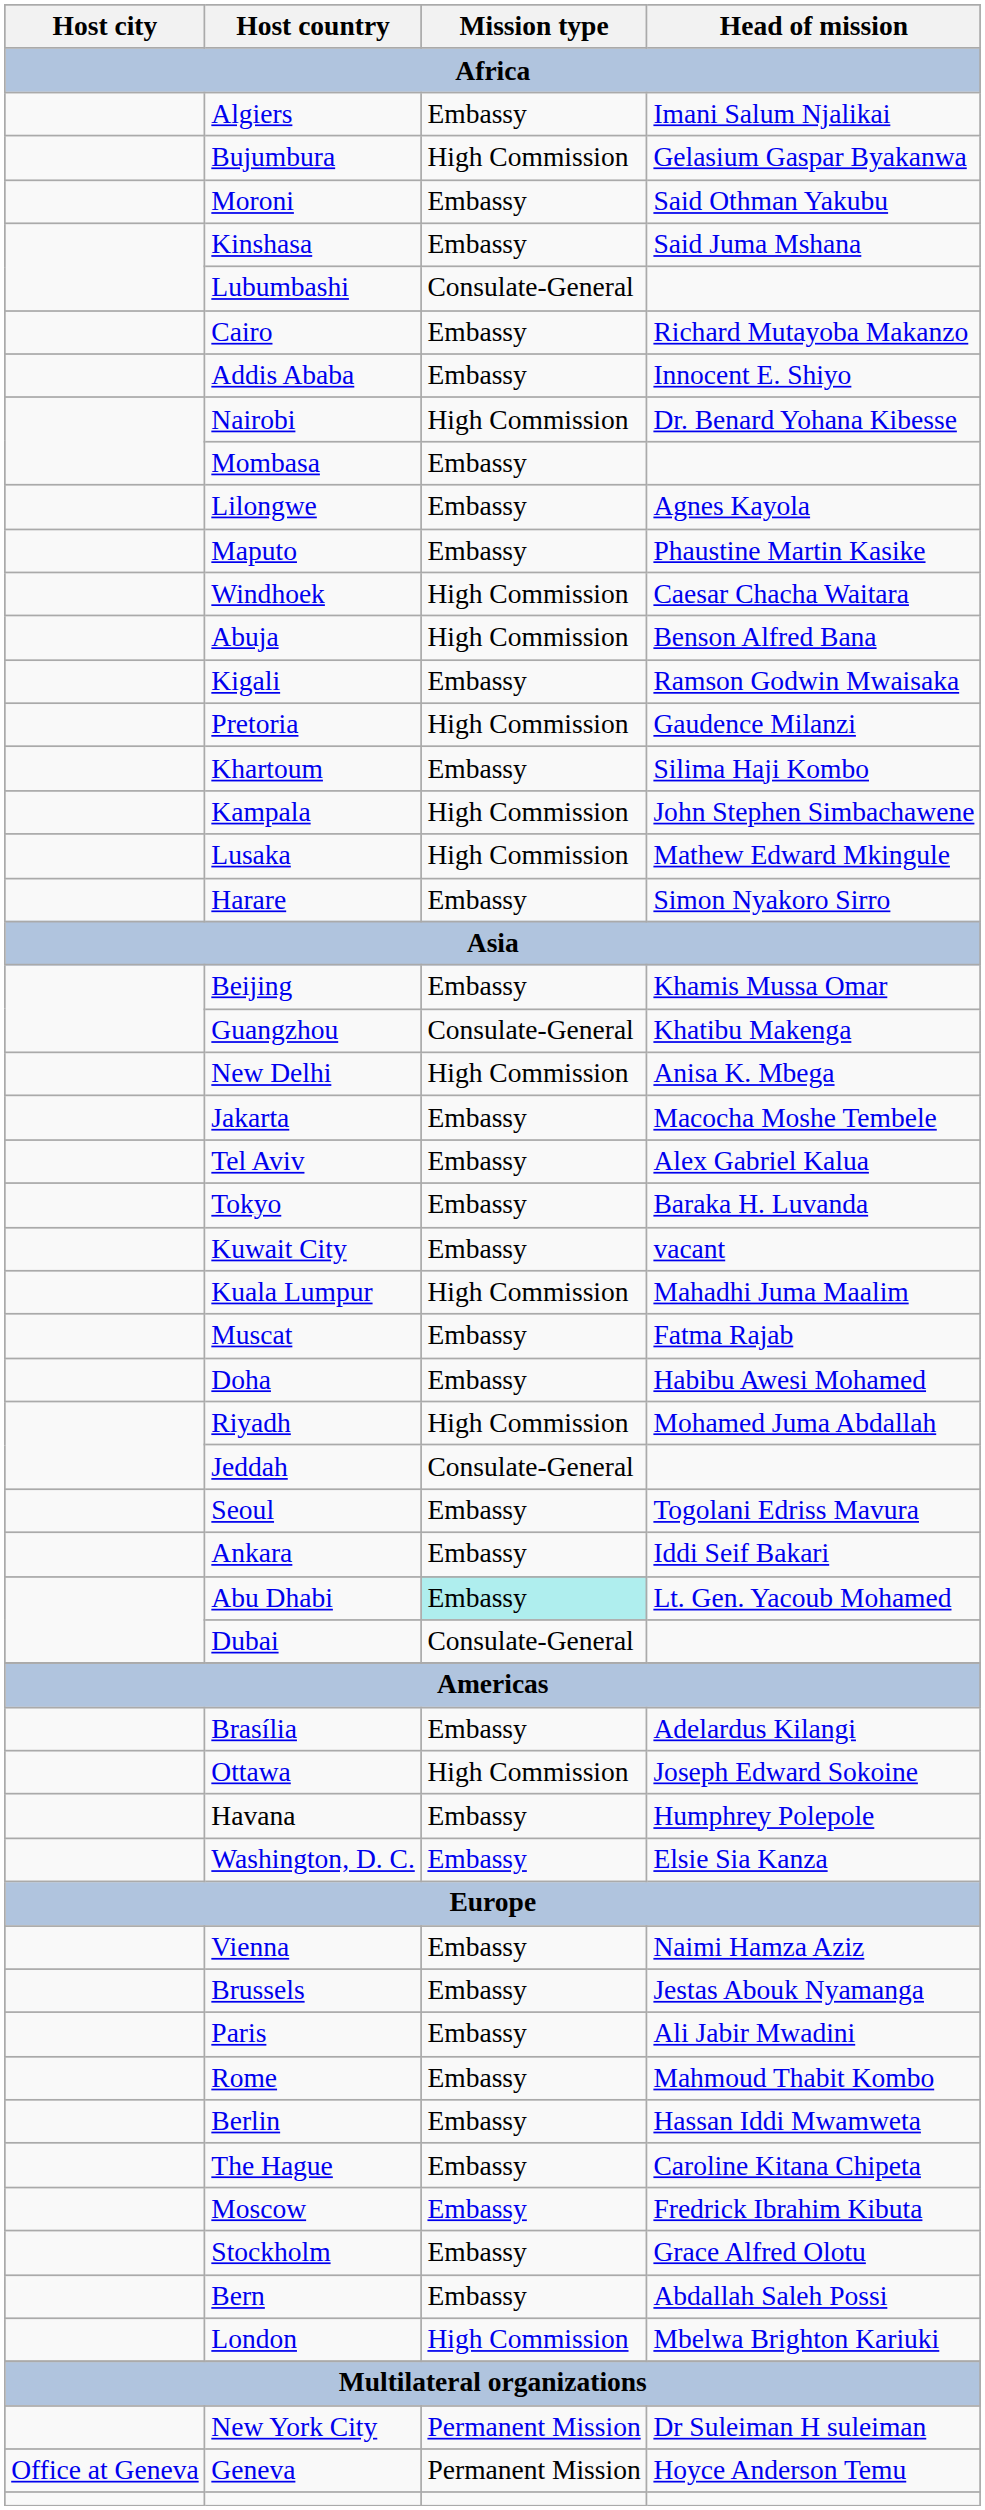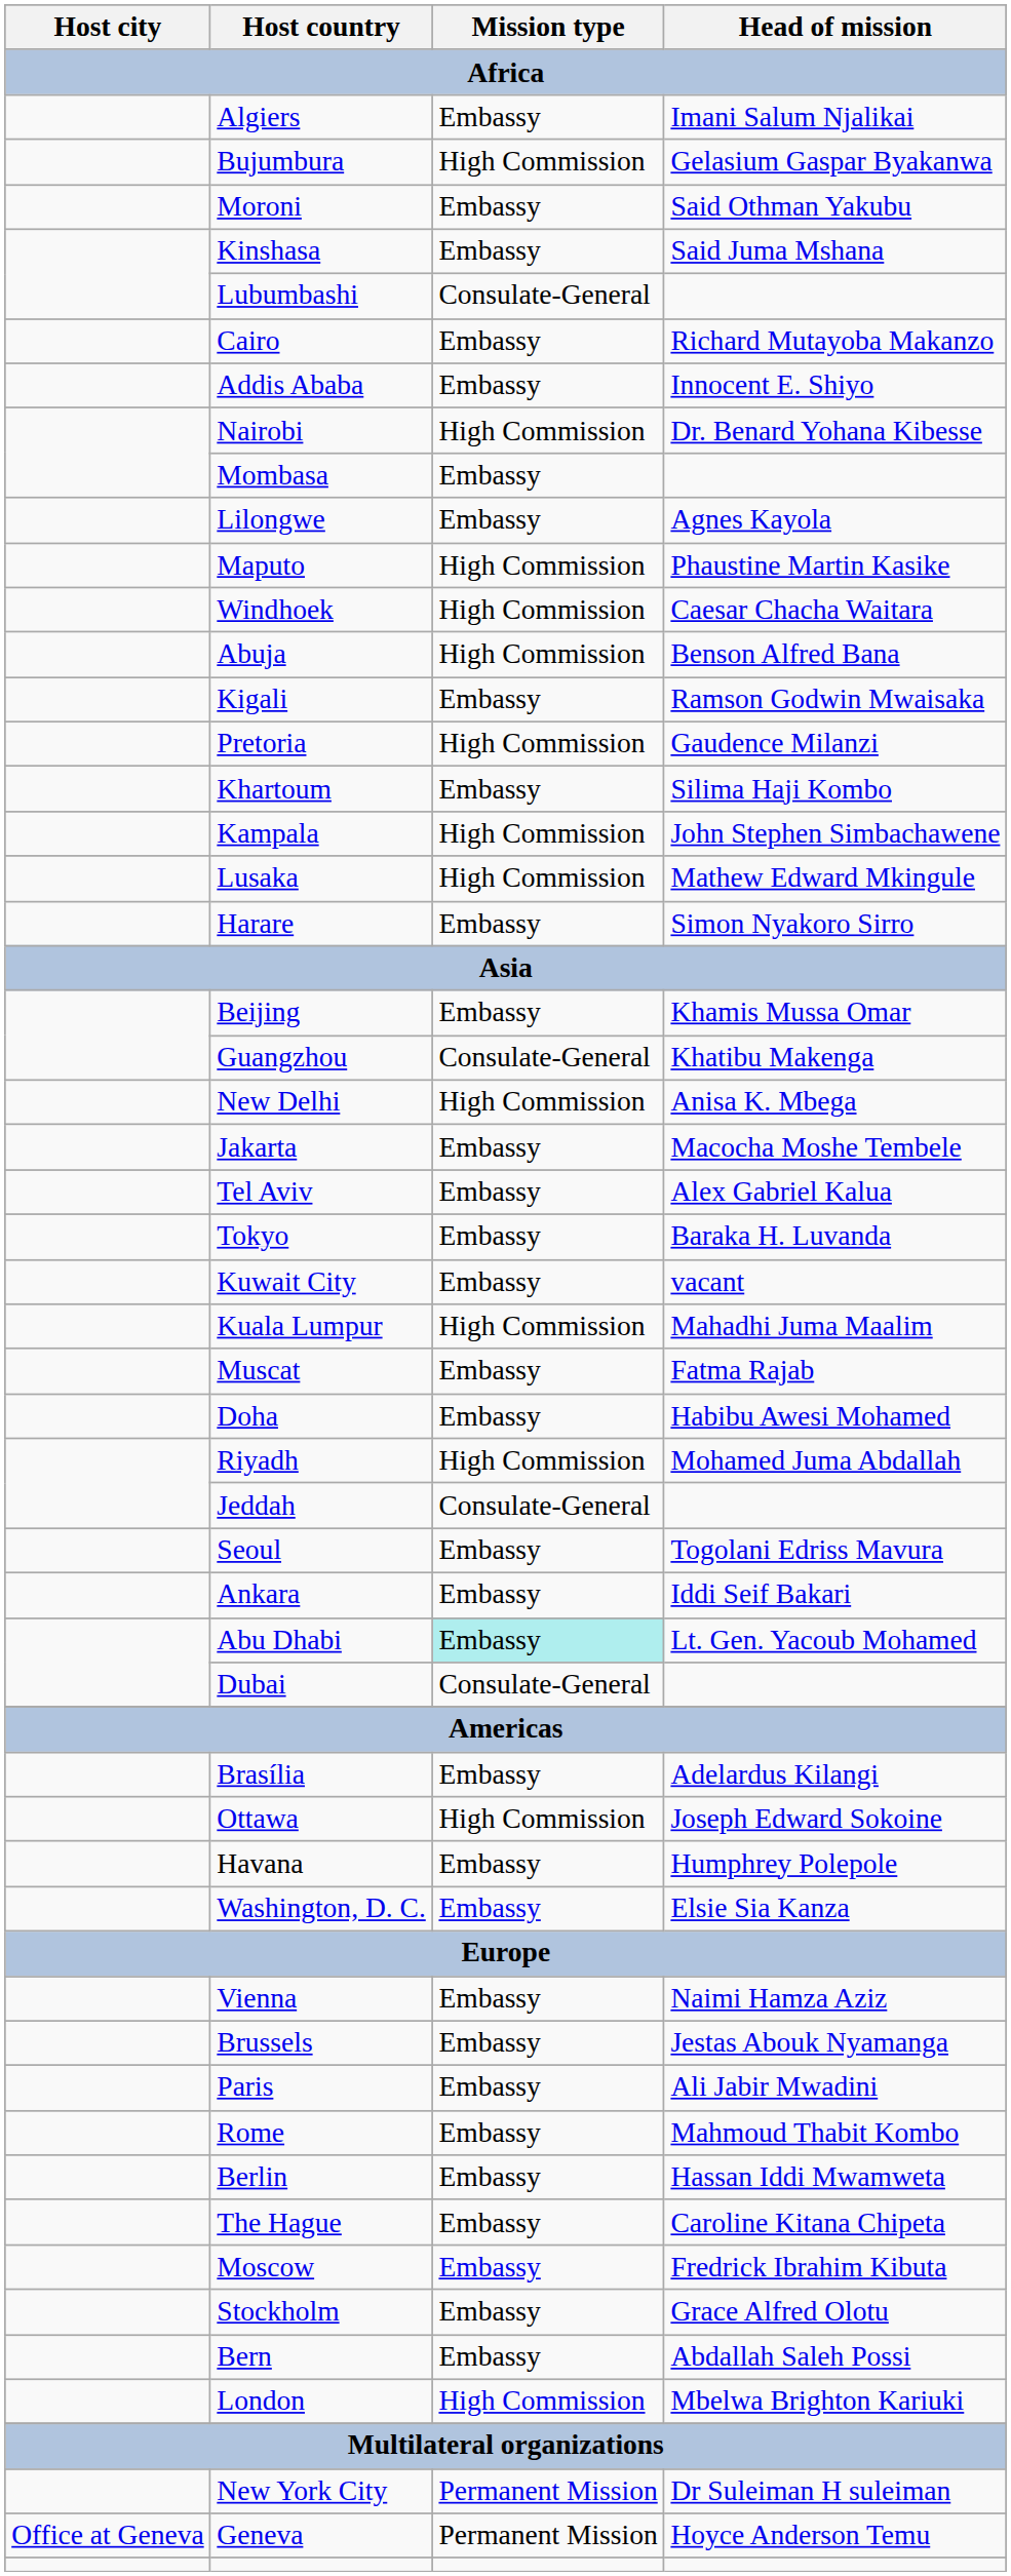Maputo | Mission type: Embassy -> High Commission
